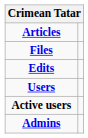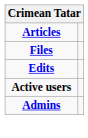- row: Users
